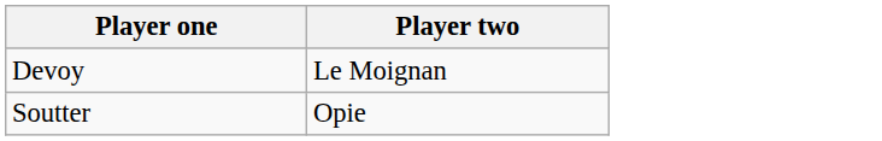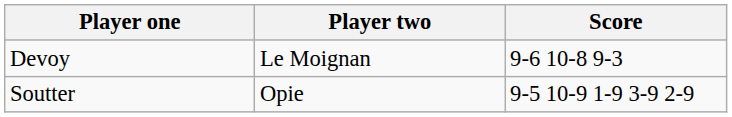+ column: Score | 9-6 10-8 9-3 | 9-5 10-9 1-9 3-9 2-9
